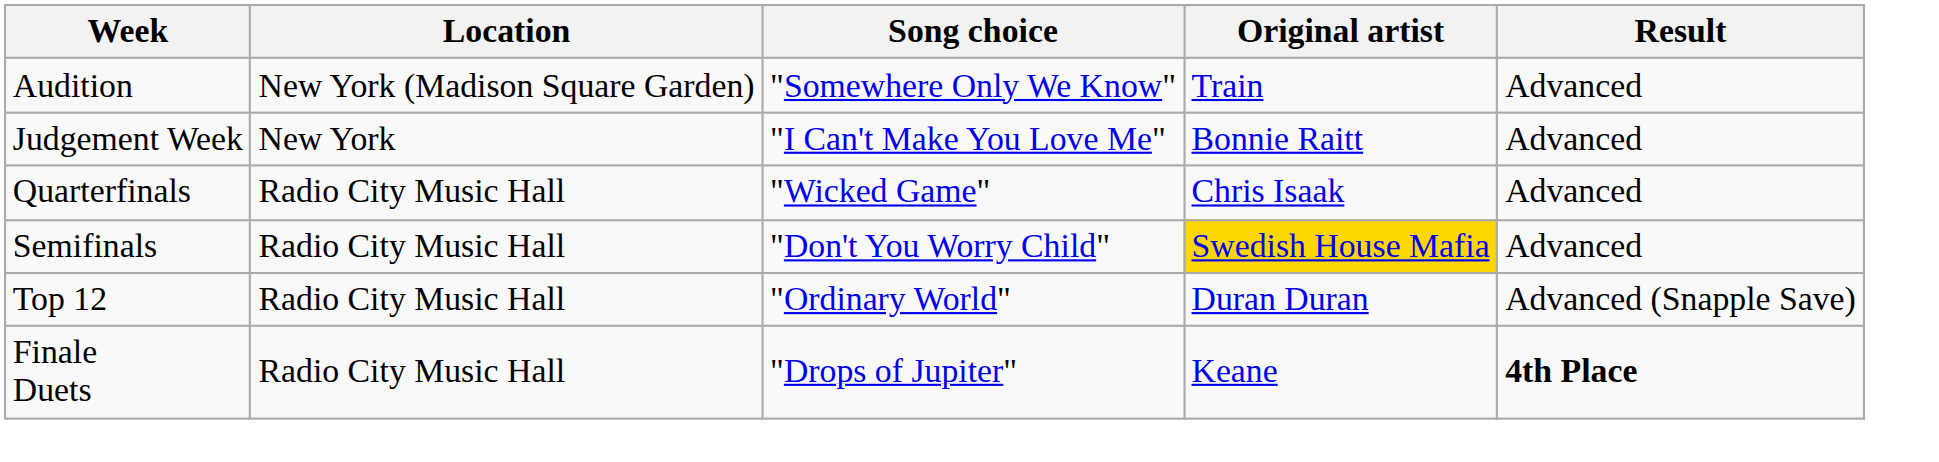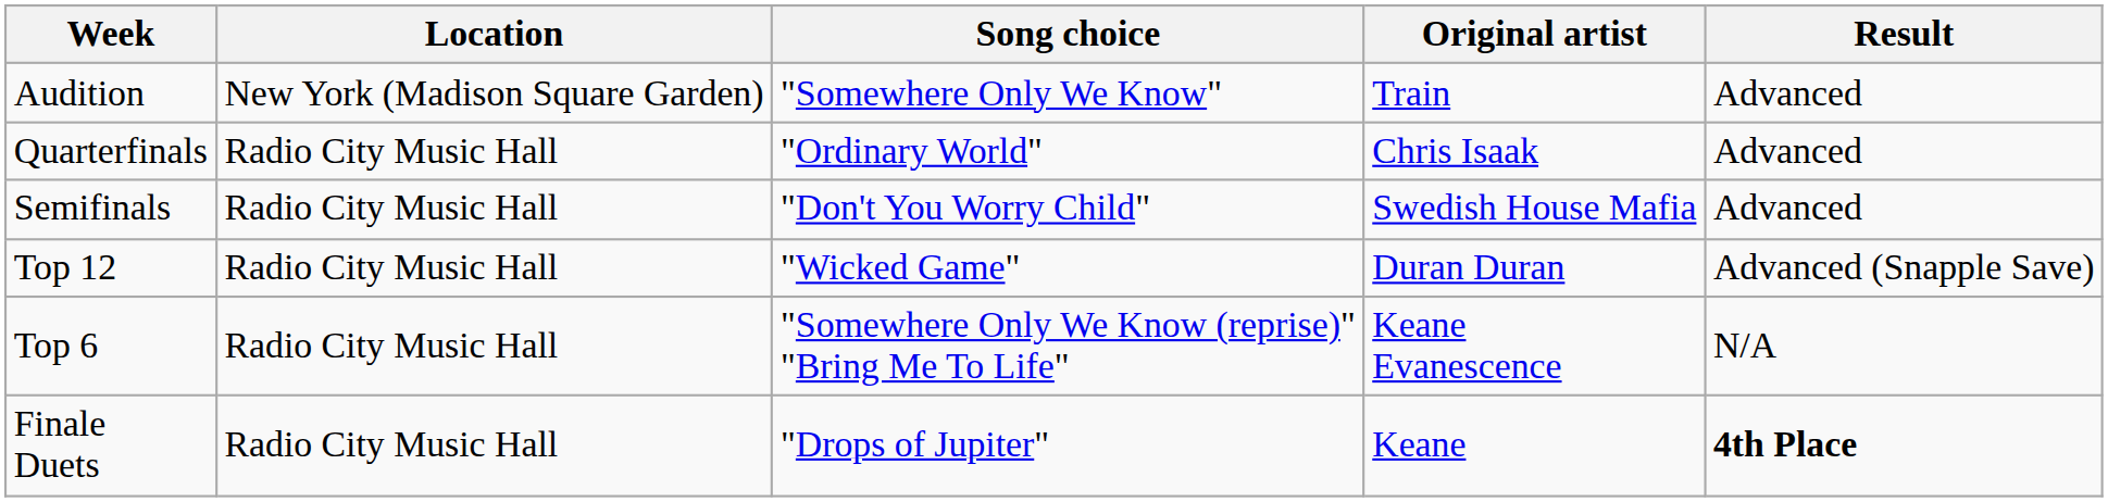- row: Judgement Week | New York | "I Can't Make You Love Me" | Bonnie Raitt | Advanced
Quarterfinals | Song choice: "Wicked Game" -> "Ordinary World"
Semifinals | Original artist: gold background -> no background
Top 12 | Song choice: "Ordinary World" -> "Wicked Game"
+ row: Top 6 | Radio City Music Hall | "Somewhere Only We Know (reprise)" "Bring Me To Life" | Keane Evanescence | N/A
